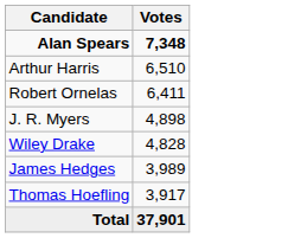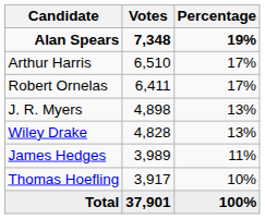+ column: Percentage | 19% | 17% | 17% | 13% | 13% | 11% | 10% | 100%
